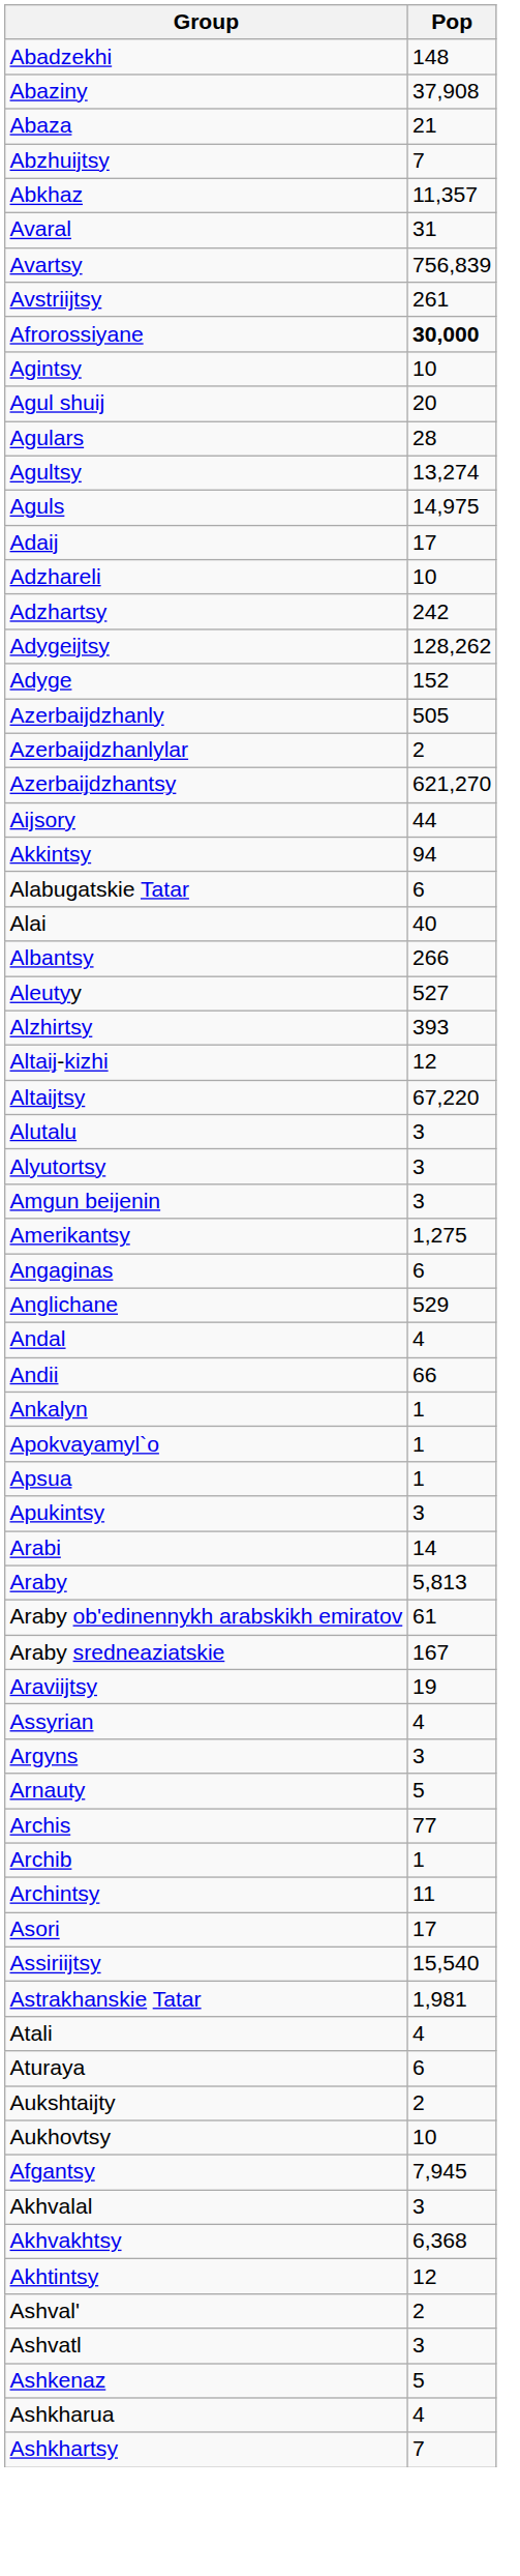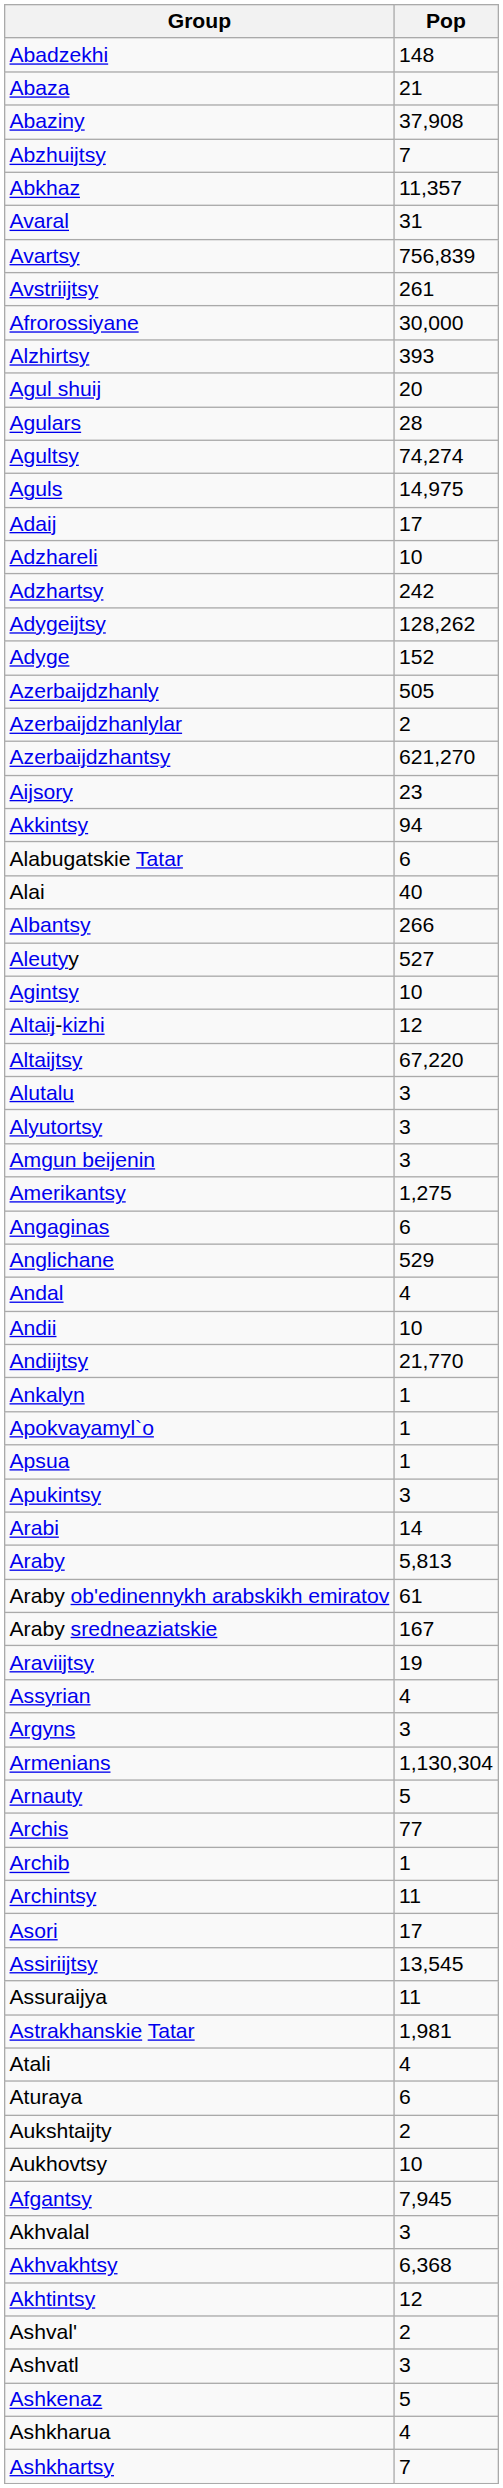rows swapped: Abaza <-> Abaziny
Afrorossiyane | Pop: bold -> normal
rows swapped: Agintsy <-> Alzhirtsy
Agultsy | Pop: 13,274 -> 74,274
Aijsory | Pop: 44 -> 23
Andii | Pop: 66 -> 10
+ row: Andiijtsy | 21,770
+ row: Armenians | 1,130,304
Assiriijtsy | Pop: 15,540 -> 13,545
+ row: Assuraijya | 11
